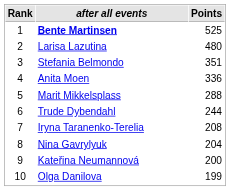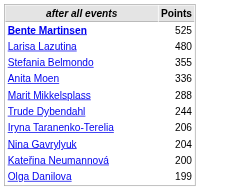- column: Rank | 1 | 2 | 3 | 4 | 5 | 6 | 7 | 8 | 9 | 10
Stefania Belmondo | Points: 351 -> 355
Iryna Taranenko-Terelia | Points: 208 -> 206
